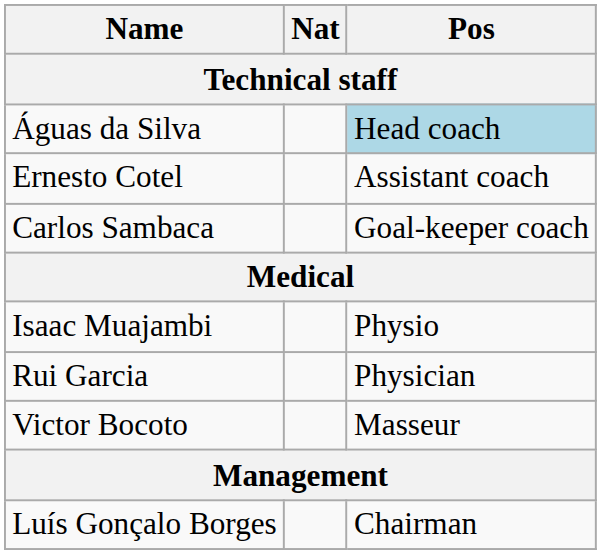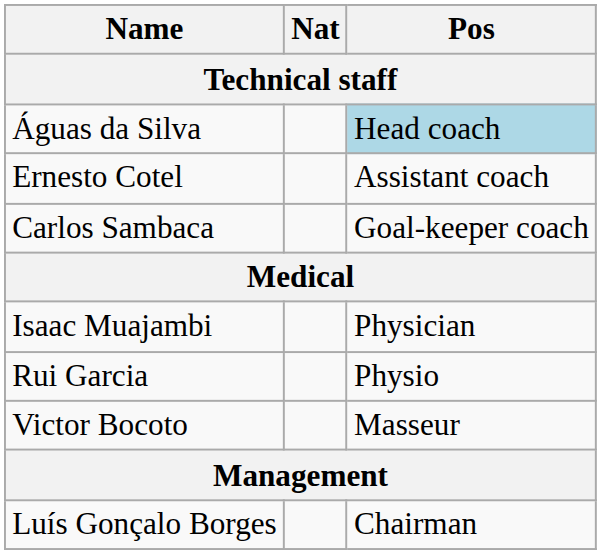Isaac Muajambi | Pos: Physio -> Physician
Rui Garcia | Pos: Physician -> Physio
